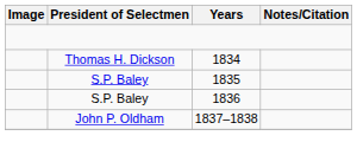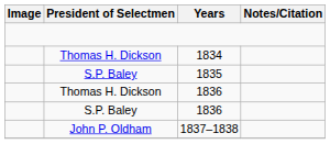+ row: Thomas H. Dickson | 1836
